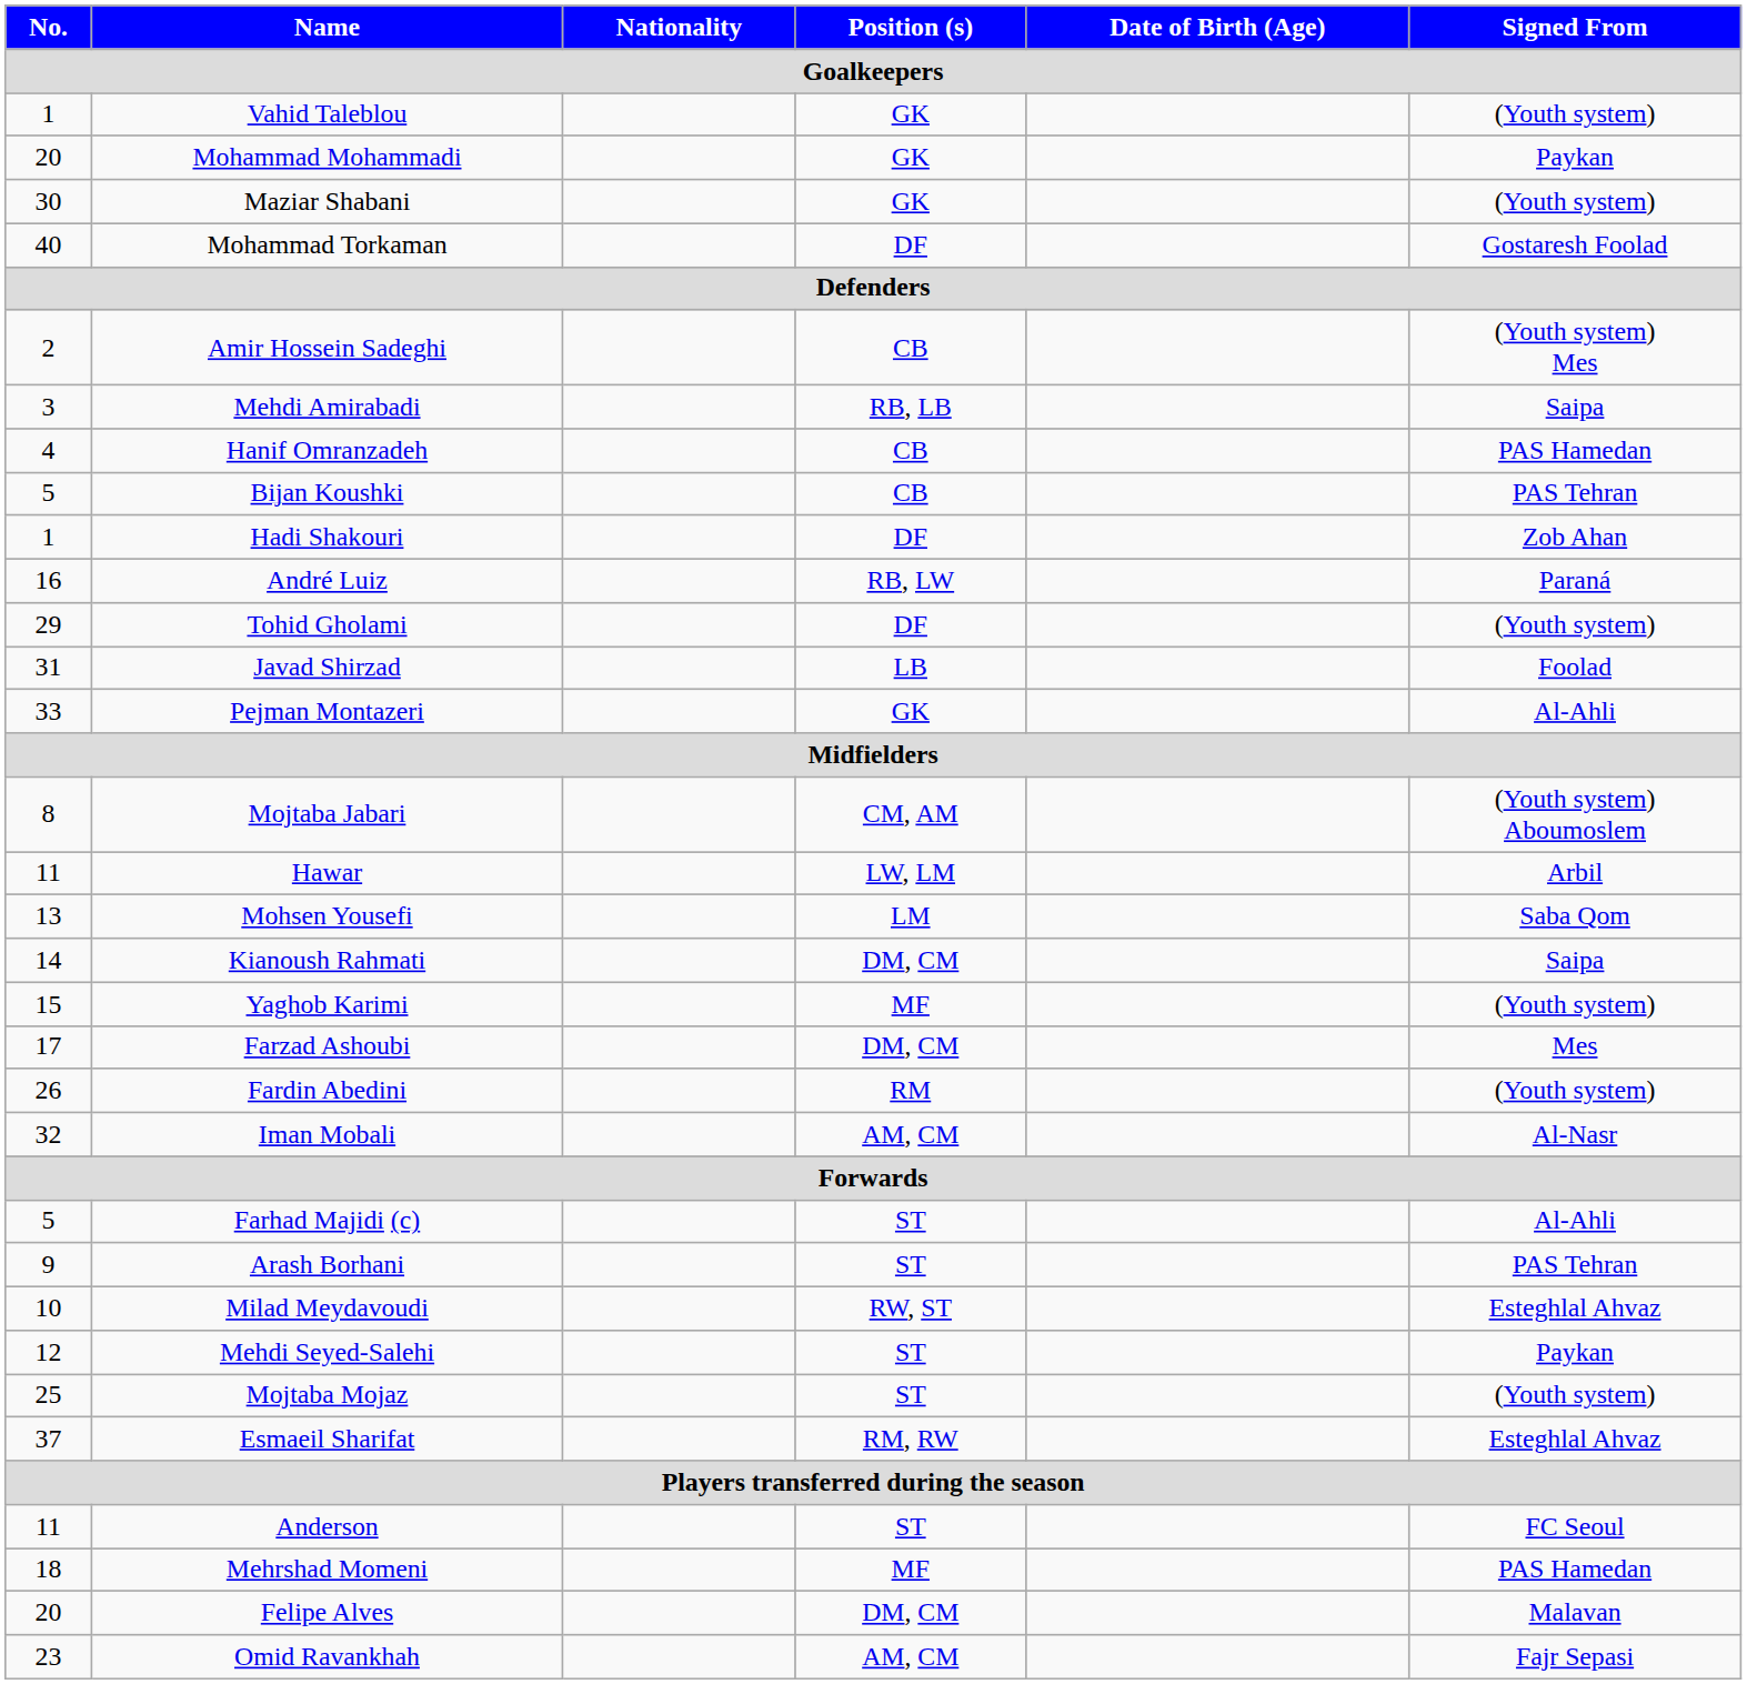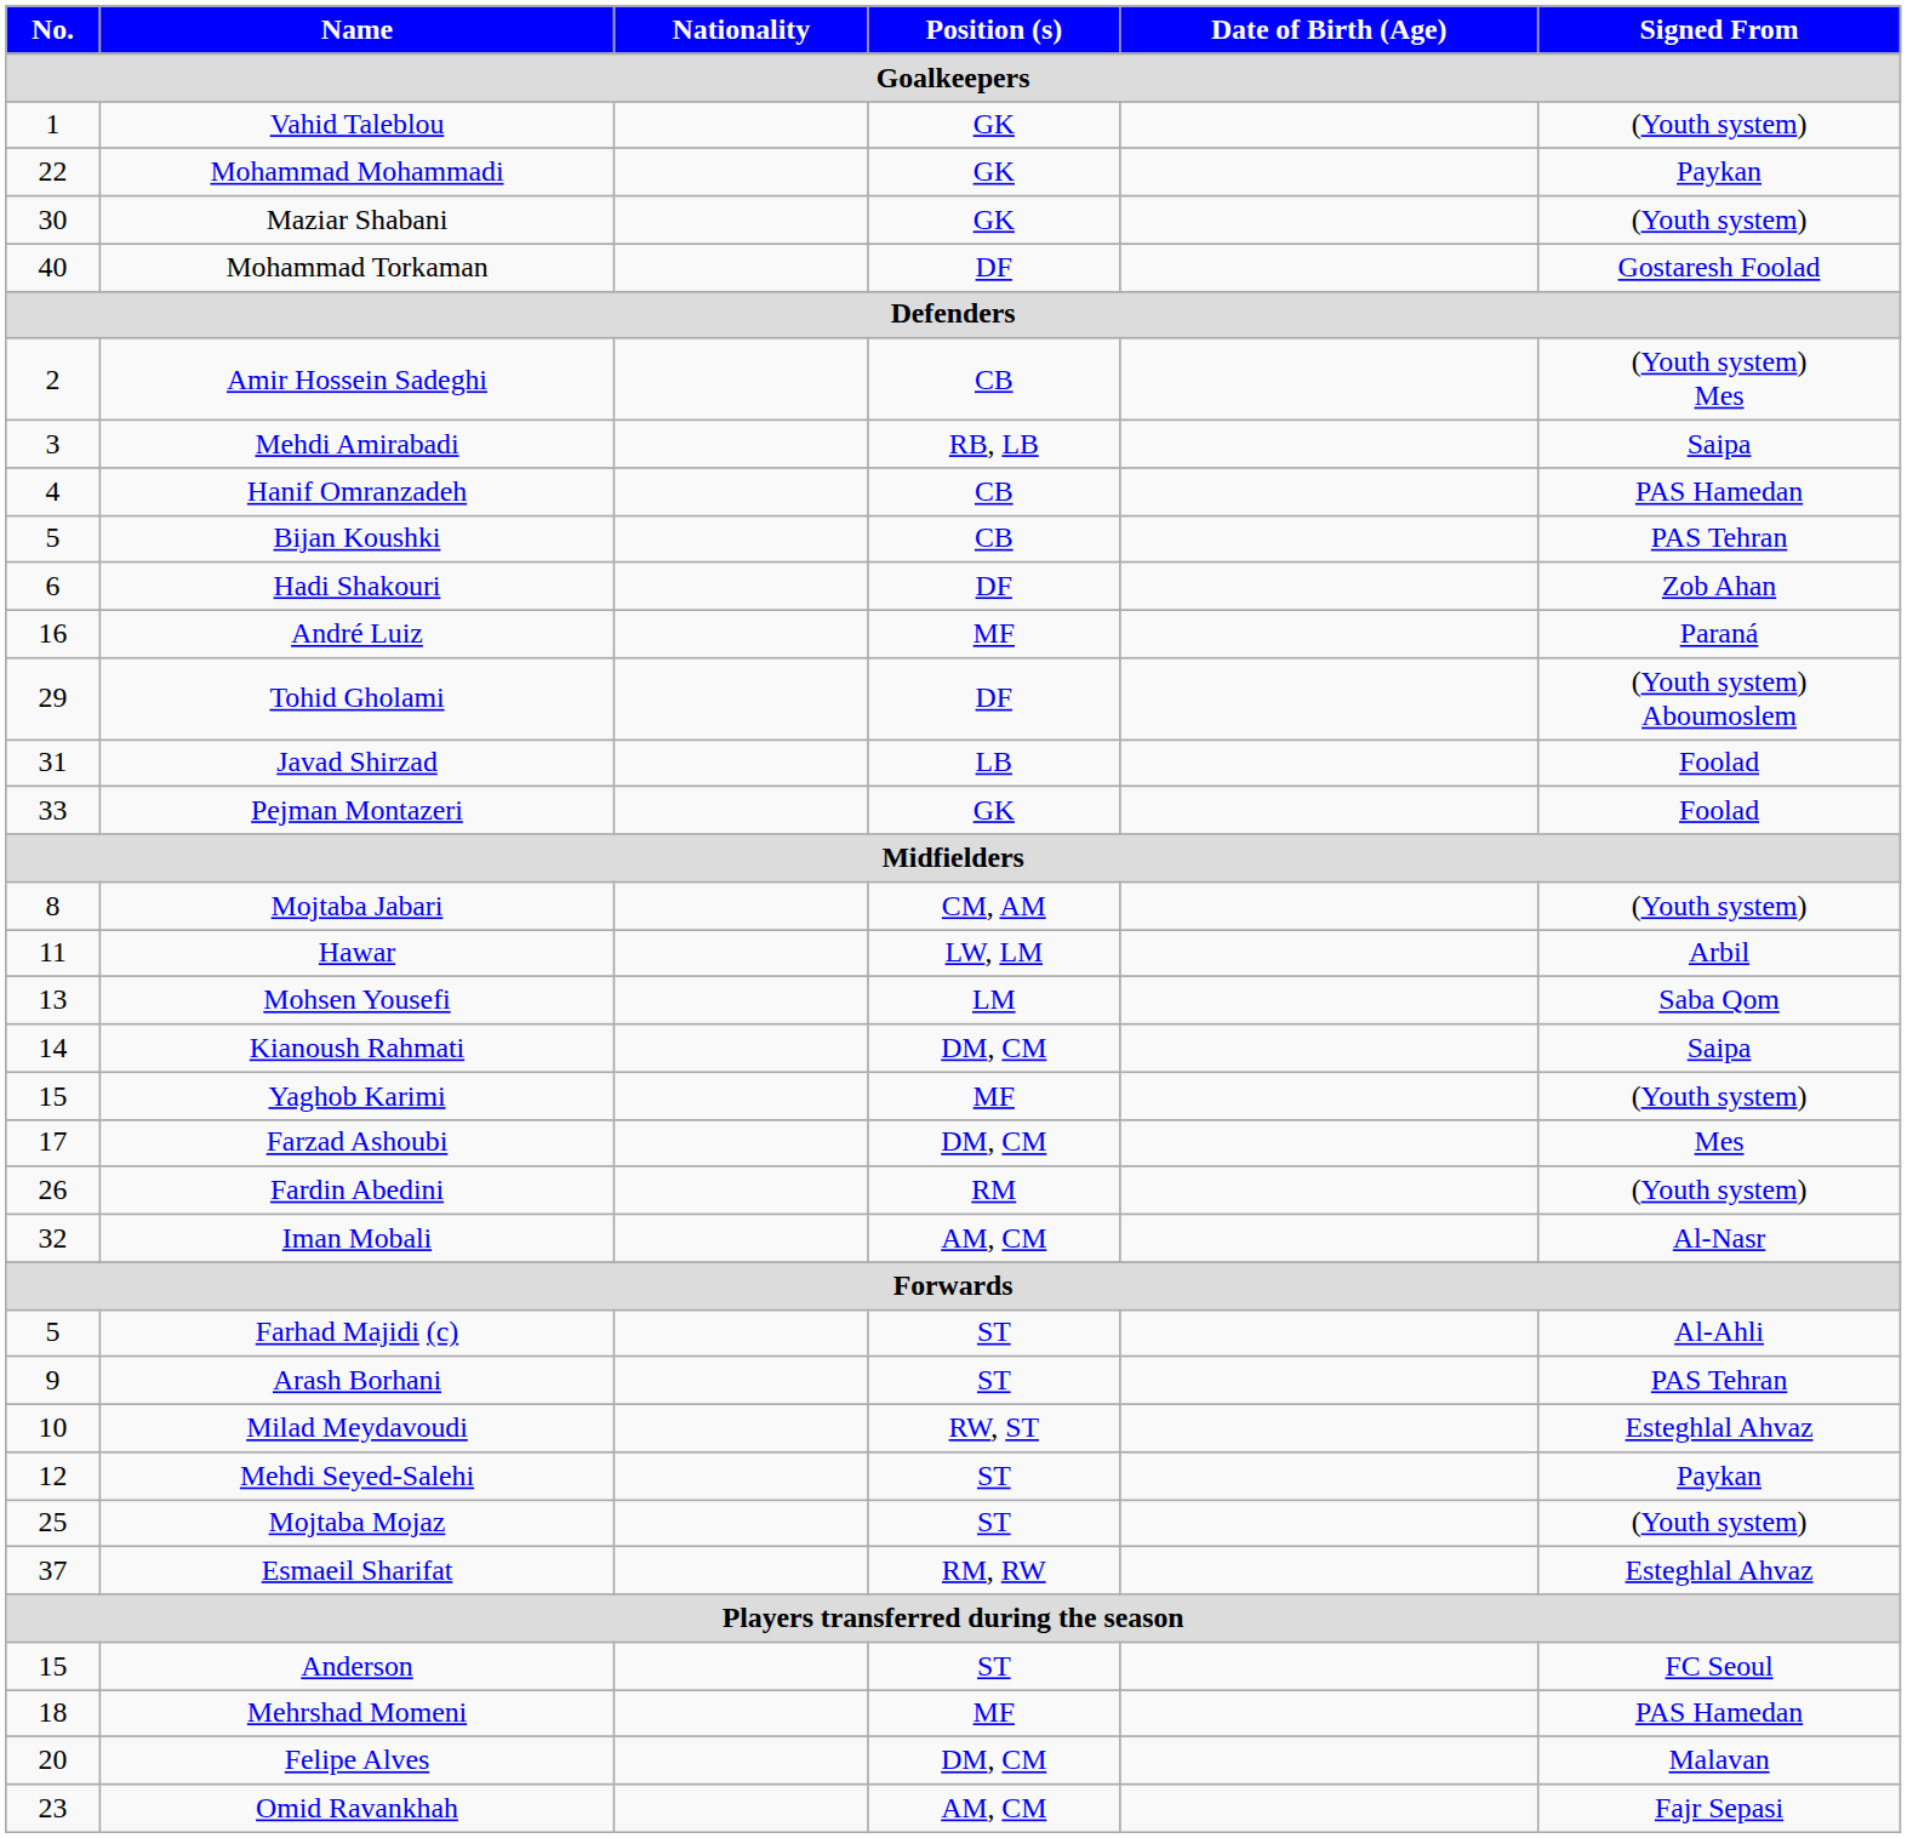Mohammad Mohammadi | No. / Goalkeepers: 20 -> 22
Hadi Shakouri | No. / Goalkeepers: 1 -> 6
André Luiz | Position (s) / Goalkeepers: RB, LW -> MF
Tohid Gholami | Signed From / Goalkeepers: (Youth system) -> (Youth system) Aboumoslem
Pejman Montazeri | Signed From / Goalkeepers: Al-Ahli -> Foolad
Mojtaba Jabari | Signed From / Goalkeepers: (Youth system) Aboumoslem -> (Youth system)
Anderson | No. / Goalkeepers: 11 -> 15
